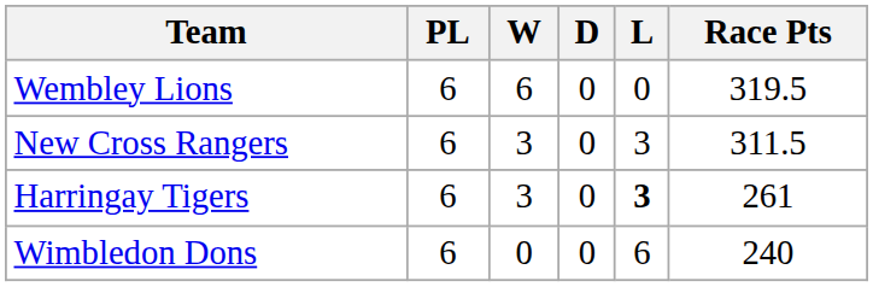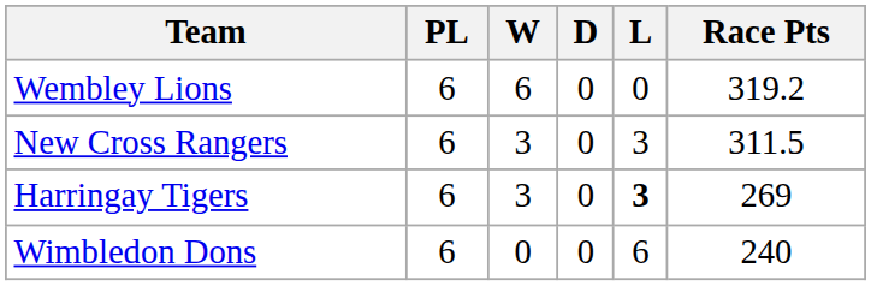Wembley Lions | Race Pts: 319.5 -> 319.2
Harringay Tigers | Race Pts: 261 -> 269
